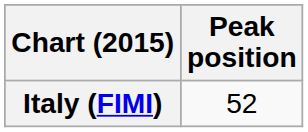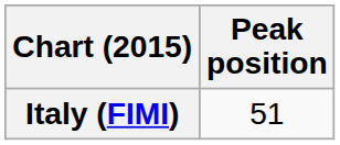Italy (FIMI) | Peak position: 52 -> 51
